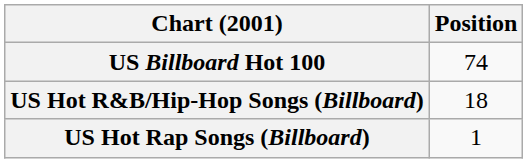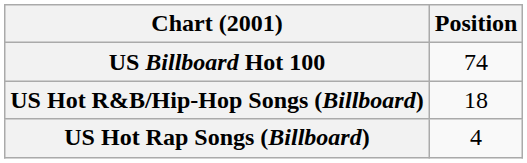US Hot Rap Songs (Billboard) | Position: 1 -> 4
